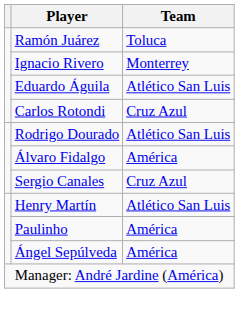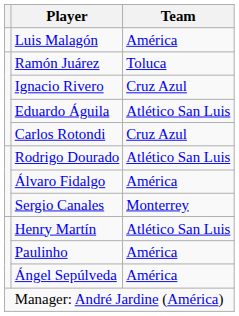+ row: Luis Malagón | América
Ignacio Rivero | Team: Monterrey -> Cruz Azul
Sergio Canales | Team: Cruz Azul -> Monterrey
